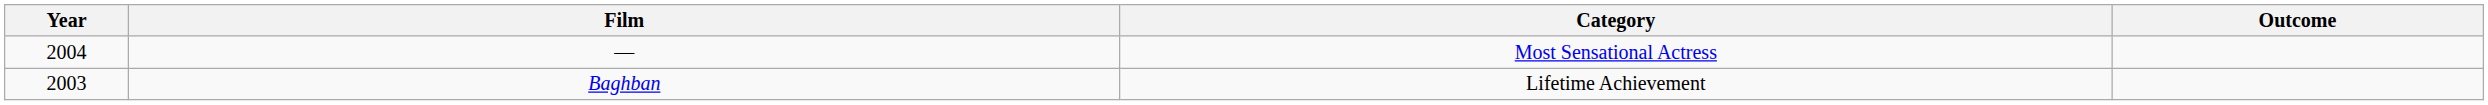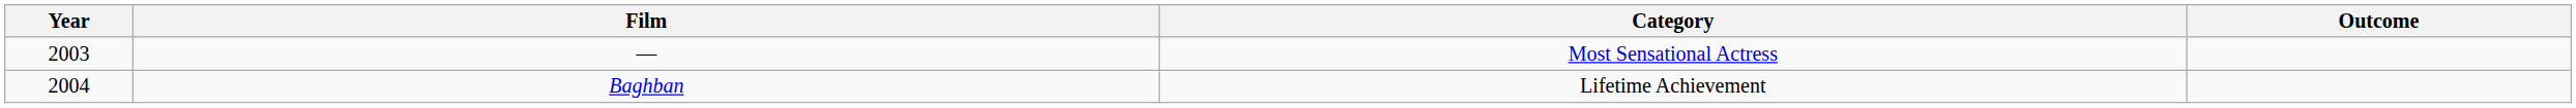— | Year: 2004 -> 2003
Baghban | Year: 2003 -> 2004
